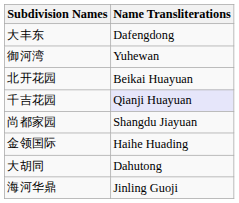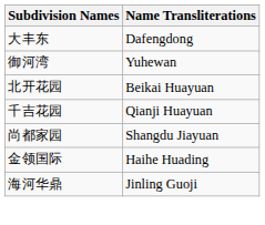千吉花园 | Name Transliterations: lavender background -> no background
- row: 大胡同 | Dahutong
